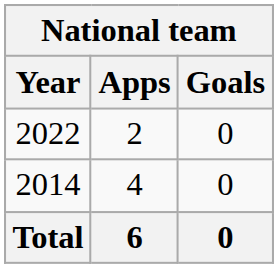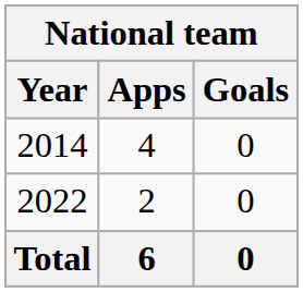rows swapped: 2014 <-> 2022
